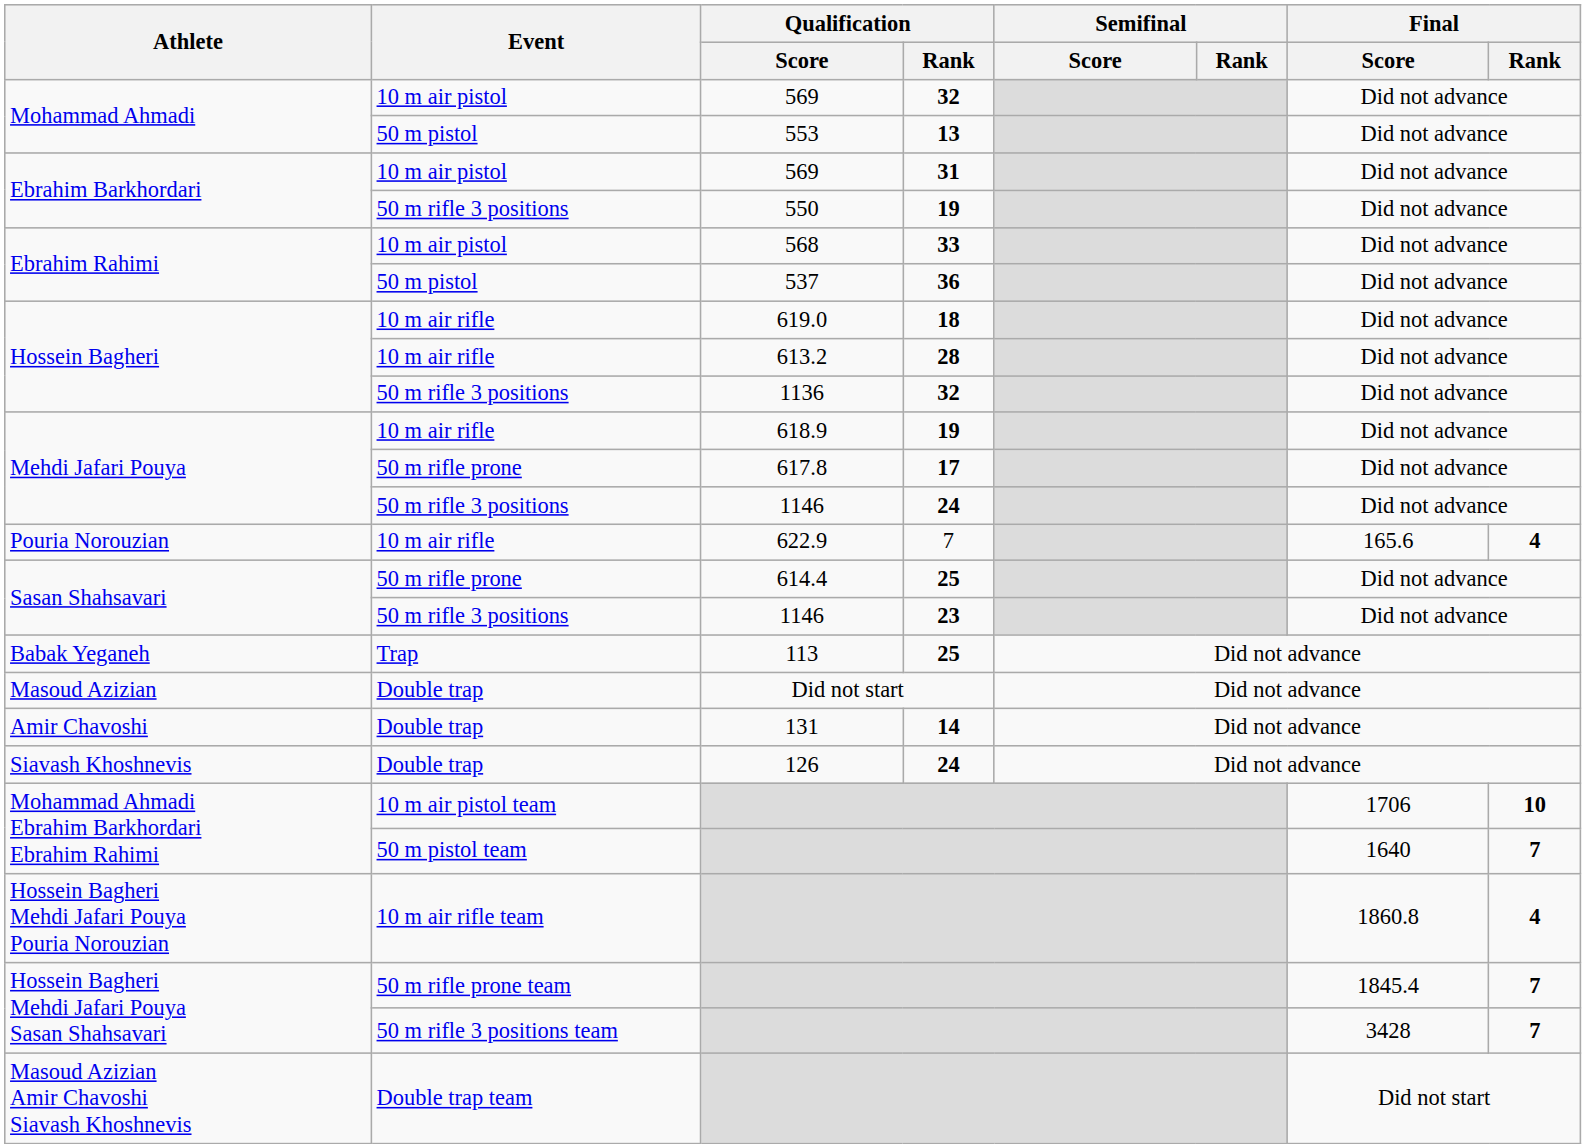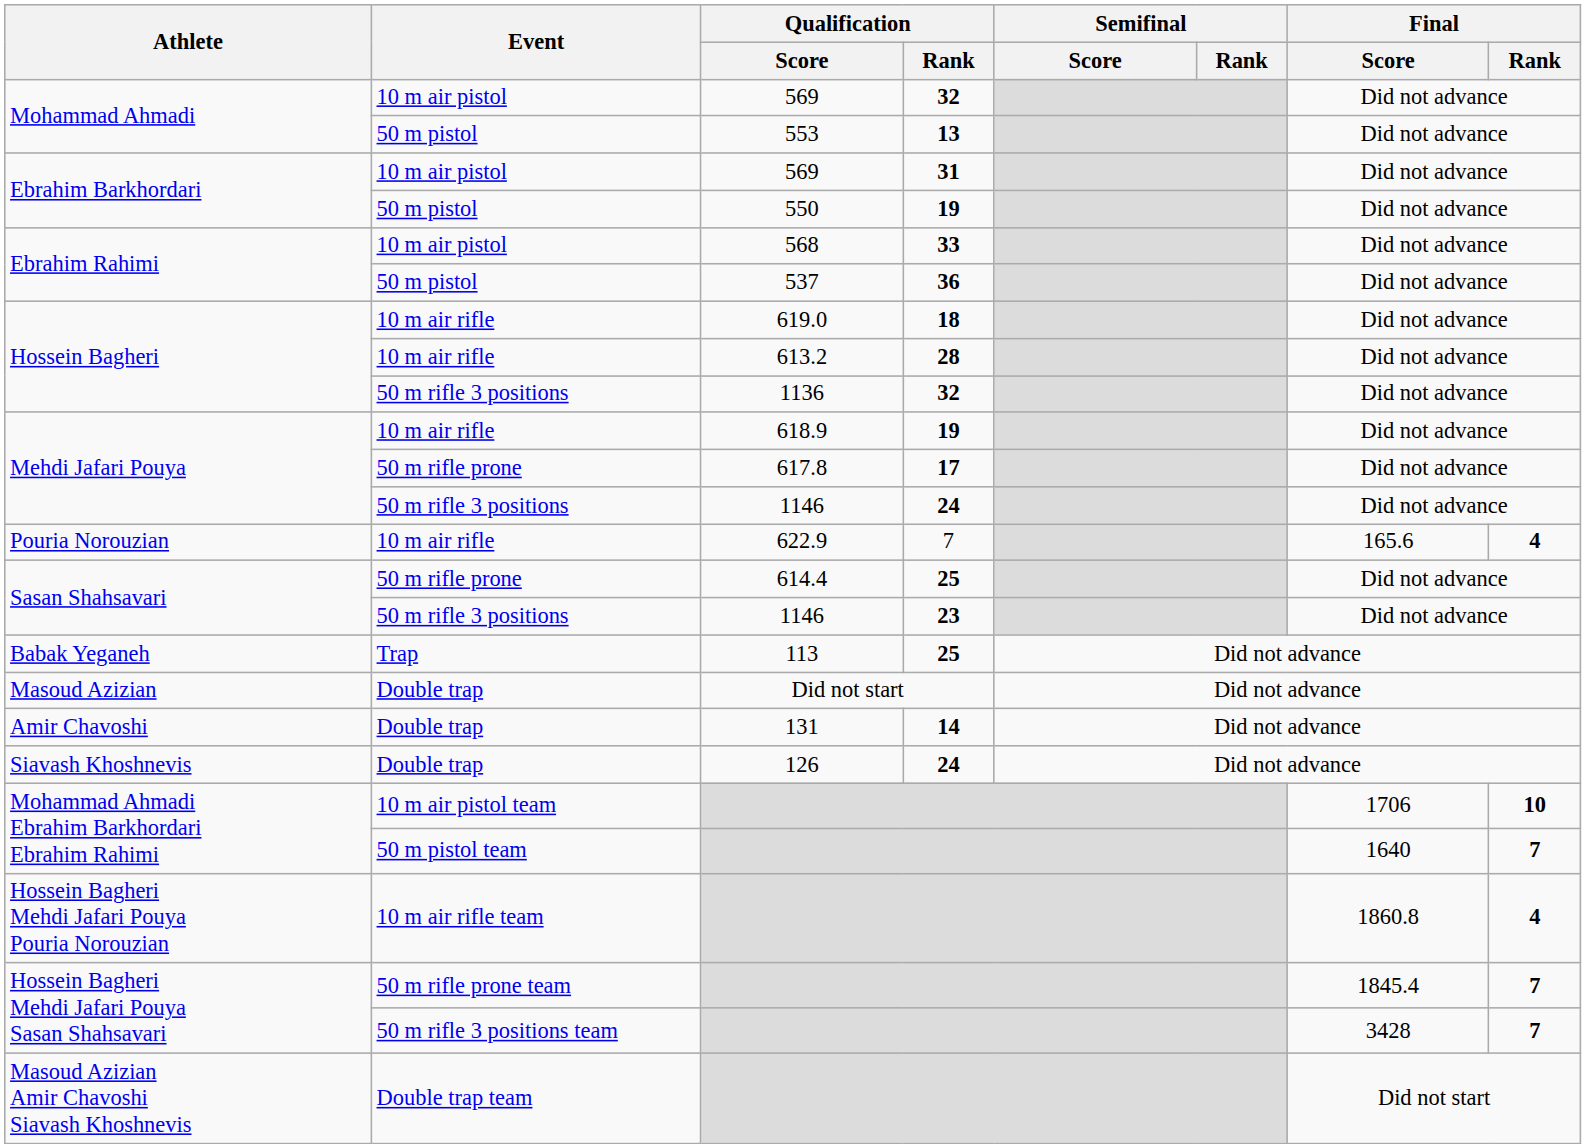550 | Event: 50 m rifle 3 positions -> 50 m pistol
